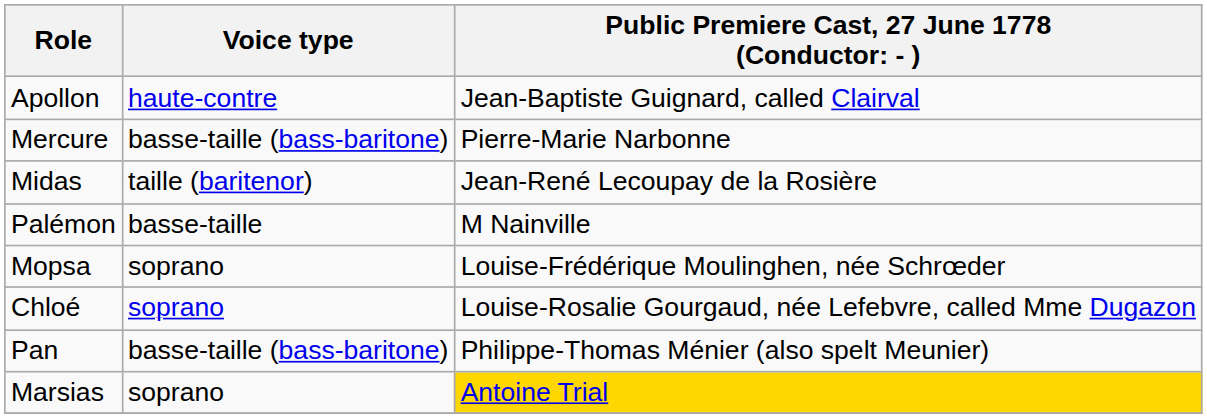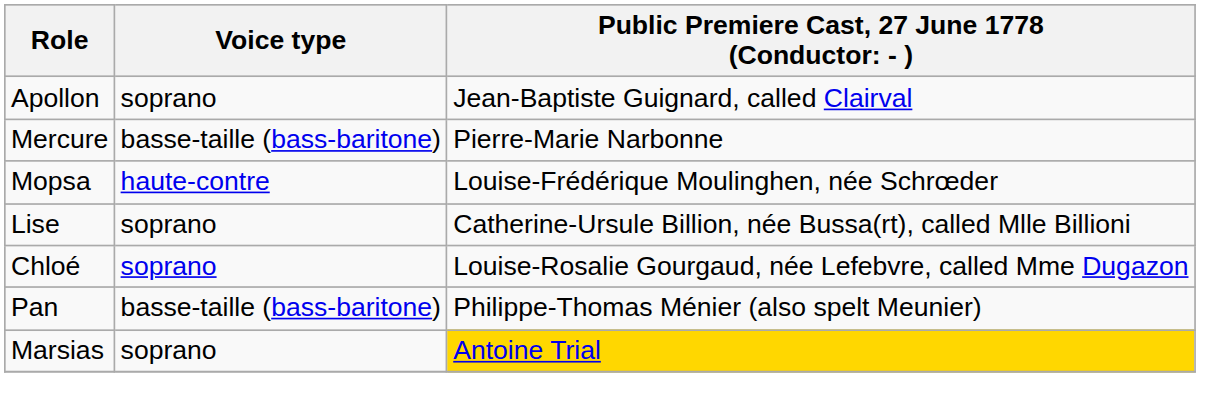Apollon | Voice type: haute-contre -> soprano
- row: Midas | taille (baritenor) | Jean-René Lecoupay de la Rosière
- row: Palémon | basse-taille | M Nainville
Mopsa | Voice type: soprano -> haute-contre
+ row: Lise | soprano | Catherine-Ursule Billion, née Bussa(rt), called Mlle Billioni
